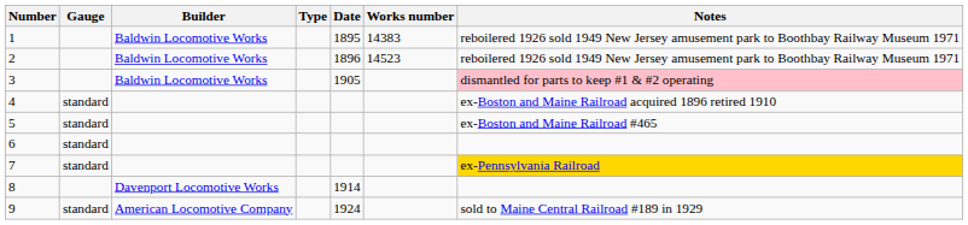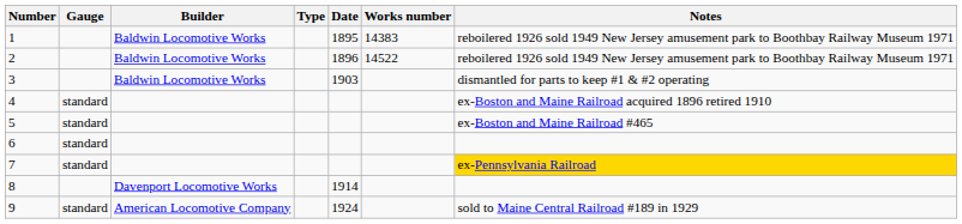2 | Works number: 14523 -> 14522
3 | Date: 1905 -> 1903
3 | Notes: pink background -> no background
